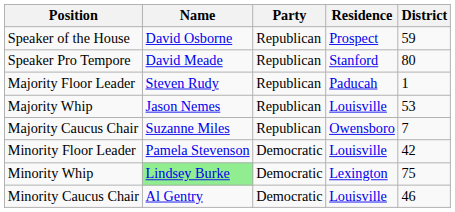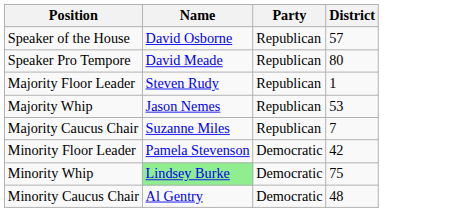- column: Residence | Prospect | Stanford | Paducah | Louisville | Owensboro | Louisville | Lexington | Louisville
Speaker of the House | District: 59 -> 57
Minority Caucus Chair | District: 46 -> 48
